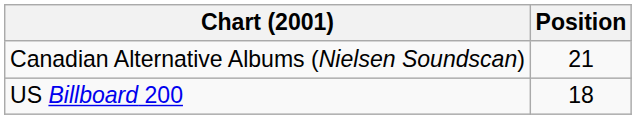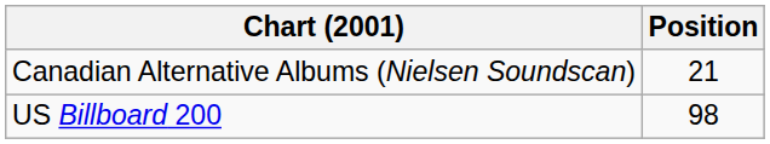US Billboard 200 | Position: 18 -> 98
